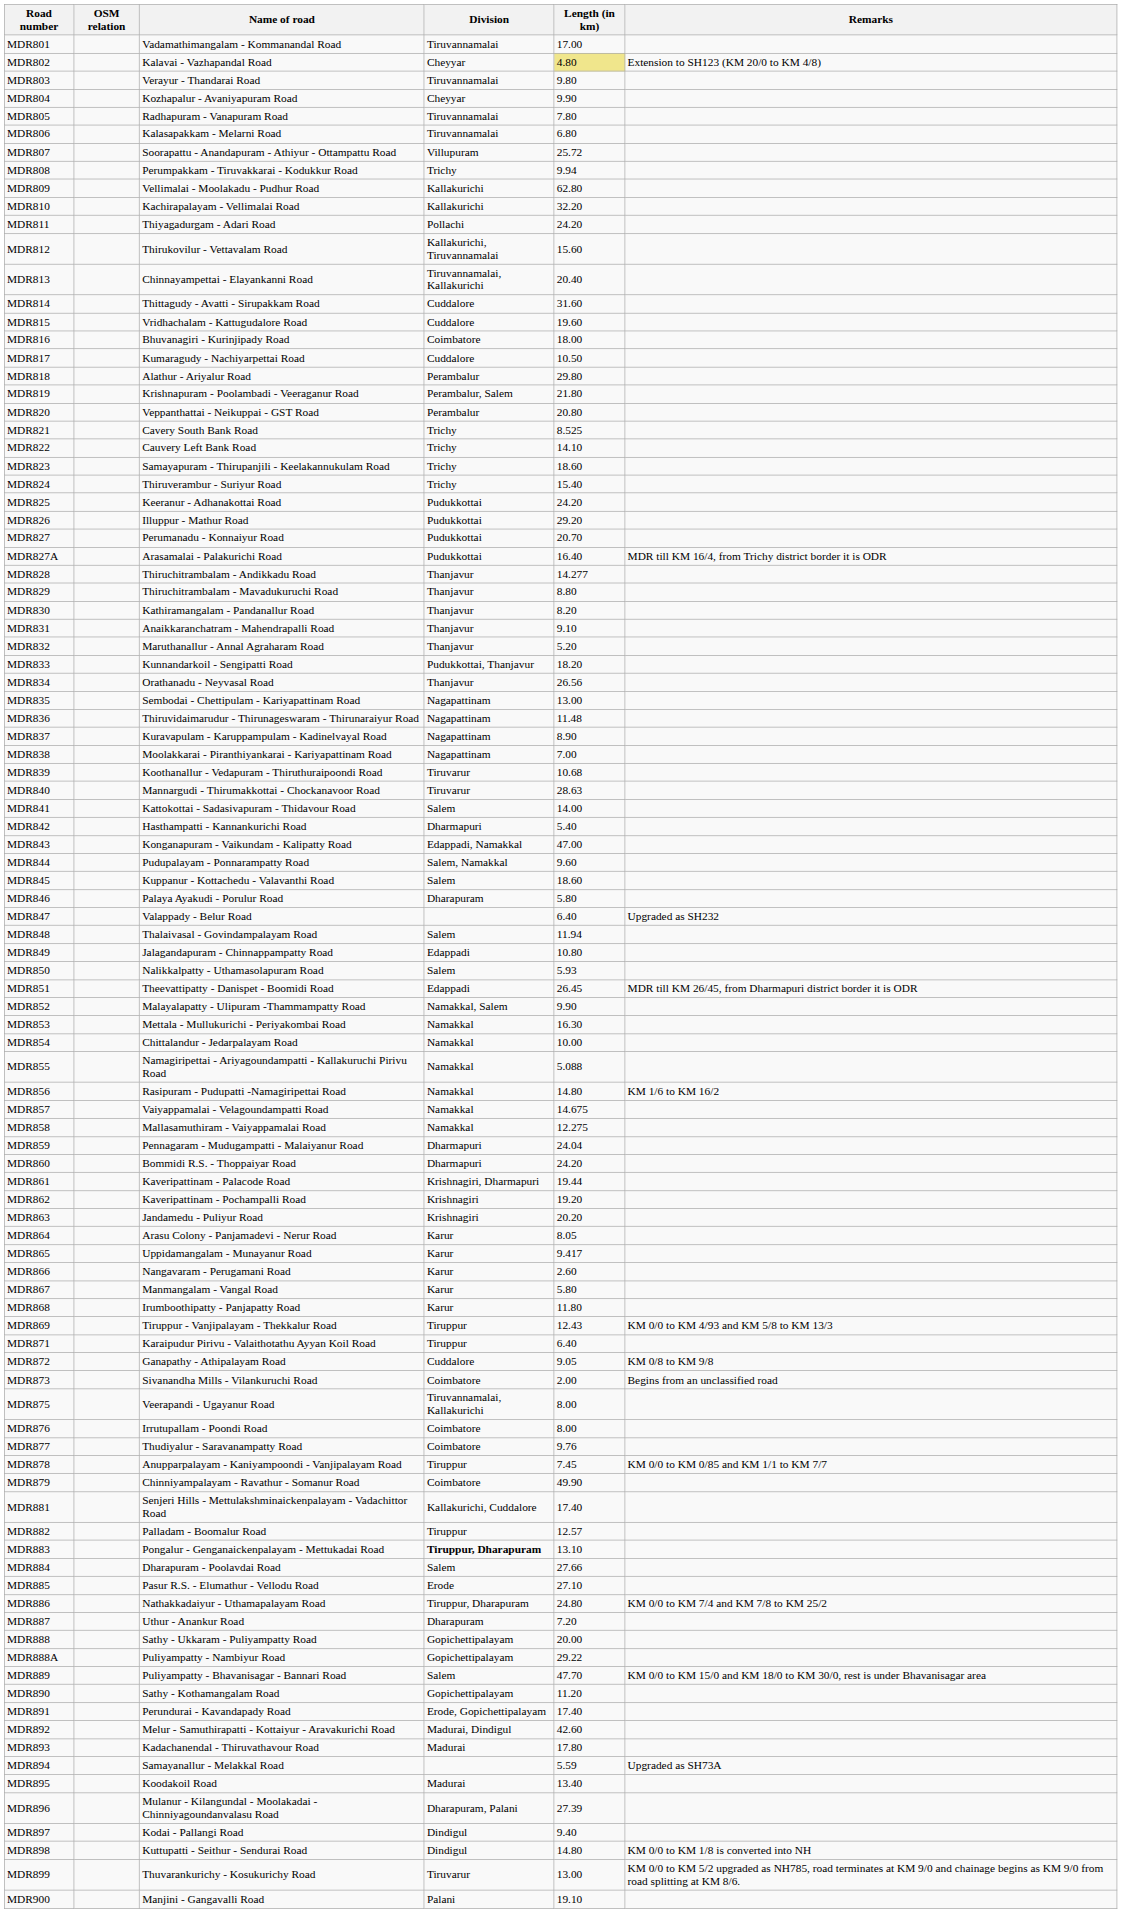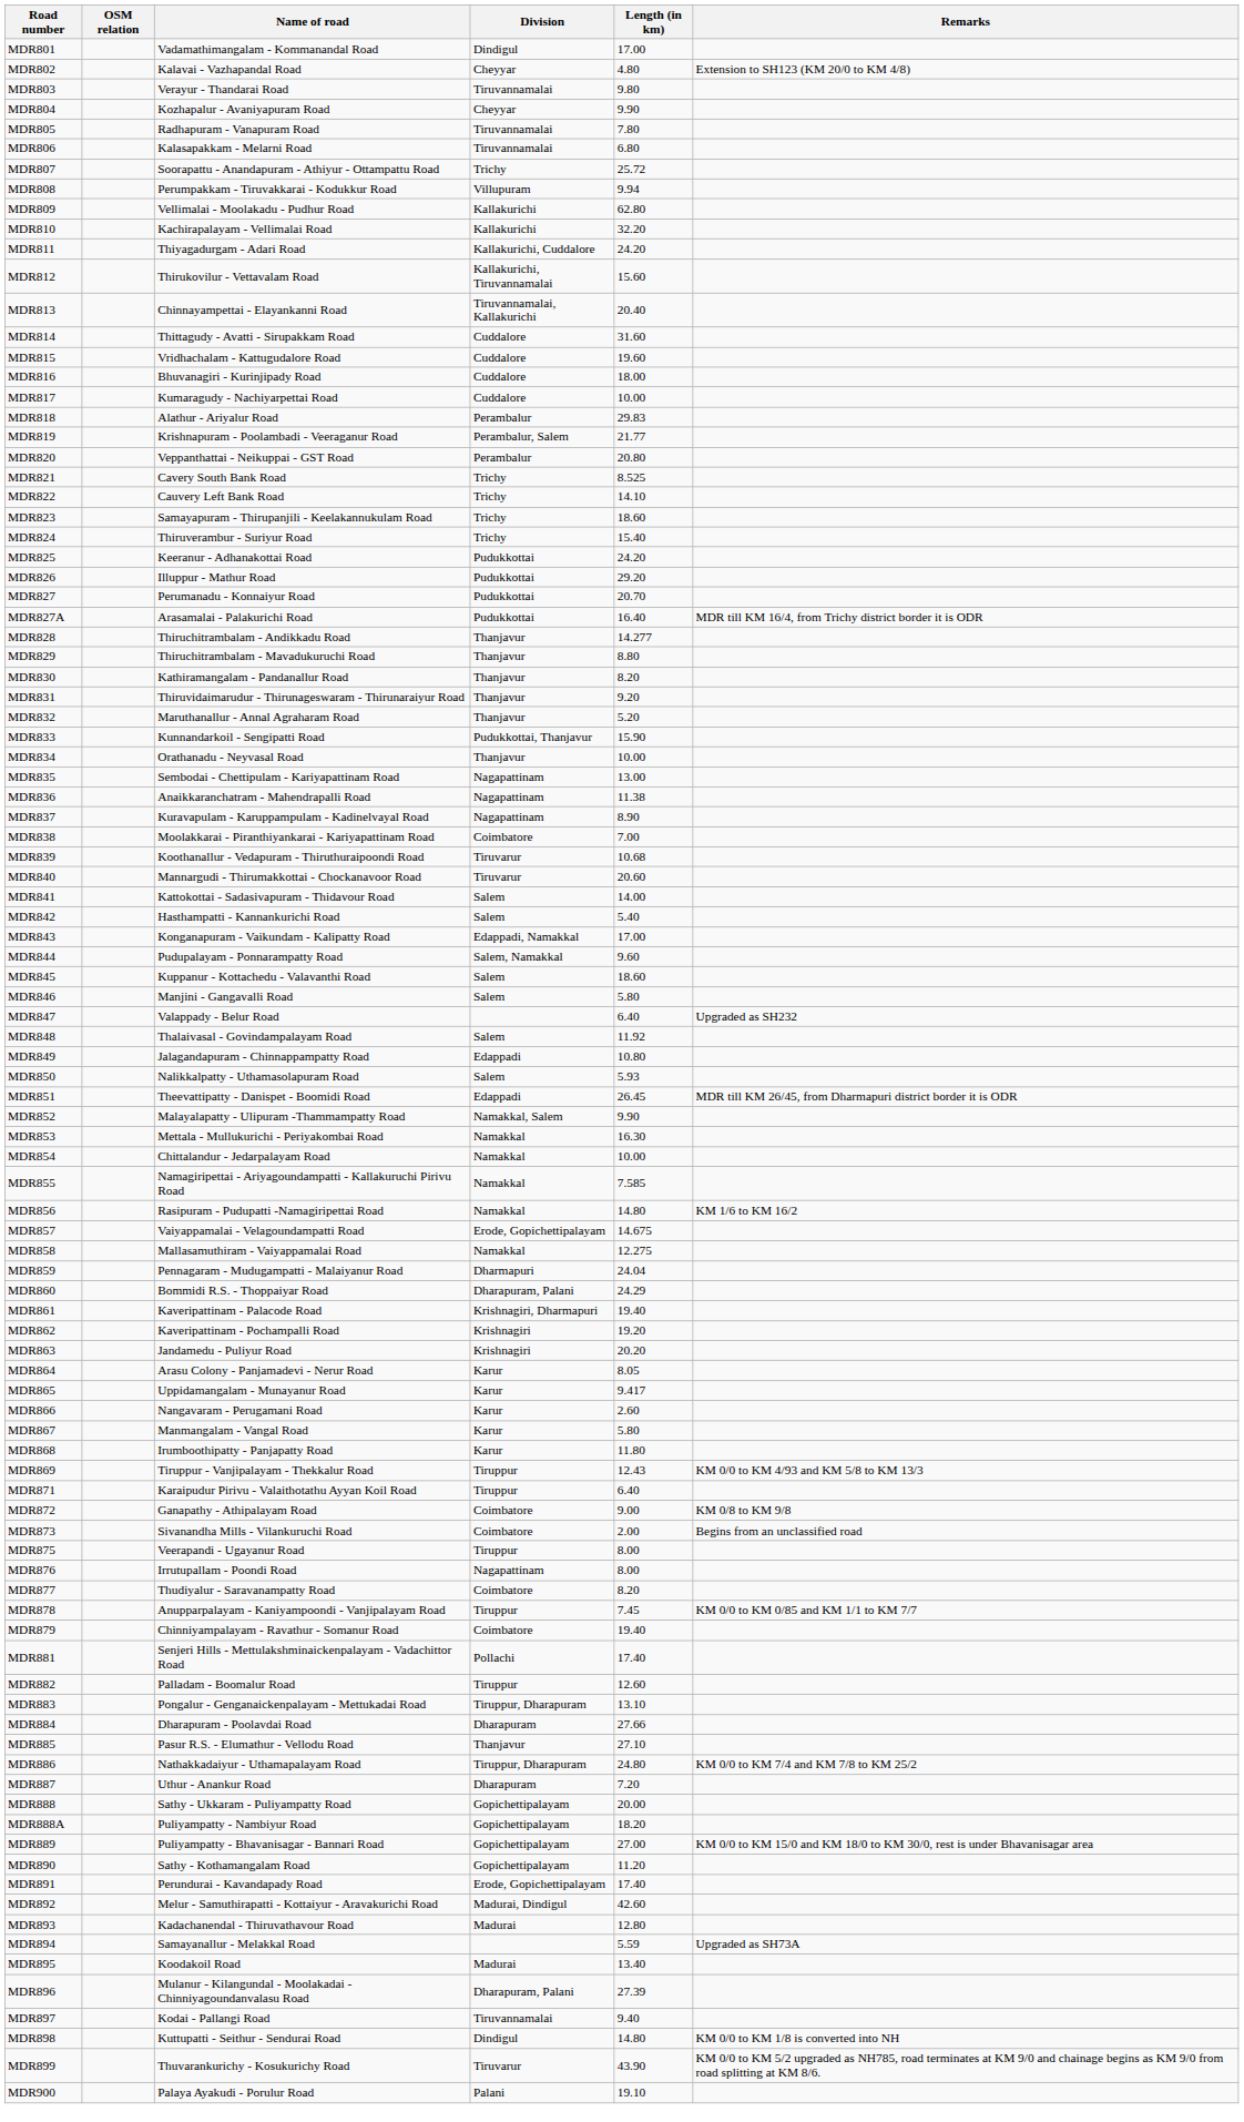MDR801 | Division: Tiruvannamalai -> Dindigul
MDR802 | Length (in km): khaki background -> no background
MDR807 | Division: Villupuram -> Trichy
MDR808 | Division: Trichy -> Villupuram
MDR811 | Division: Pollachi -> Kallakurichi, Cuddalore
MDR816 | Division: Coimbatore -> Cuddalore
MDR817 | Length (in km): 10.50 -> 10.00
MDR818 | Length (in km): 29.80 -> 29.83
MDR819 | Length (in km): 21.80 -> 21.77
MDR831 | Name of road: Anaikkaranchatram - Mahendrapalli Road -> Thiruvidaimarudur - Thirunageswaram - Thirunaraiyur Road
MDR831 | Length (in km): 9.10 -> 9.20
MDR833 | Length (in km): 18.20 -> 15.90
MDR834 | Length (in km): 26.56 -> 10.00
MDR836 | Name of road: Thiruvidaimarudur - Thirunageswaram - Thirunaraiyur Road -> Anaikkaranchatram - Mahendrapalli Road
MDR836 | Length (in km): 11.48 -> 11.38
MDR838 | Division: Nagapattinam -> Coimbatore
MDR840 | Length (in km): 28.63 -> 20.60
MDR842 | Division: Dharmapuri -> Salem
MDR843 | Length (in km): 47.00 -> 17.00
MDR846 | Name of road: Palaya Ayakudi - Porulur Road -> Manjini - Gangavalli Road
MDR846 | Division: Dharapuram -> Salem
MDR848 | Length (in km): 11.94 -> 11.92
MDR855 | Length (in km): 5.088 -> 7.585
MDR857 | Division: Namakkal -> Erode, Gopichettipalayam
MDR860 | Division: Dharmapuri -> Dharapuram, Palani
MDR860 | Length (in km): 24.20 -> 24.29
MDR861 | Length (in km): 19.44 -> 19.40
MDR872 | Division: Cuddalore -> Coimbatore
MDR872 | Length (in km): 9.05 -> 9.00
MDR875 | Division: Tiruvannamalai, Kallakurichi -> Tiruppur
MDR876 | Division: Coimbatore -> Nagapattinam
MDR877 | Length (in km): 9.76 -> 8.20
MDR879 | Length (in km): 49.90 -> 19.40
MDR881 | Division: Kallakurichi, Cuddalore -> Pollachi
MDR882 | Length (in km): 12.57 -> 12.60
MDR883 | Division: bold -> normal
MDR884 | Division: Salem -> Dharapuram
MDR885 | Division: Erode -> Thanjavur
MDR888A | Length (in km): 29.22 -> 18.20
MDR889 | Division: Salem -> Gopichettipalayam
MDR889 | Length (in km): 47.70 -> 27.00
MDR893 | Length (in km): 17.80 -> 12.80
MDR897 | Division: Dindigul -> Tiruvannamalai
MDR899 | Length (in km): 13.00 -> 43.90
MDR900 | Name of road: Manjini - Gangavalli Road -> Palaya Ayakudi - Porulur Road
